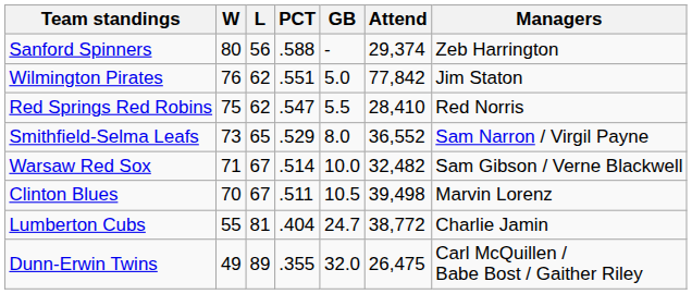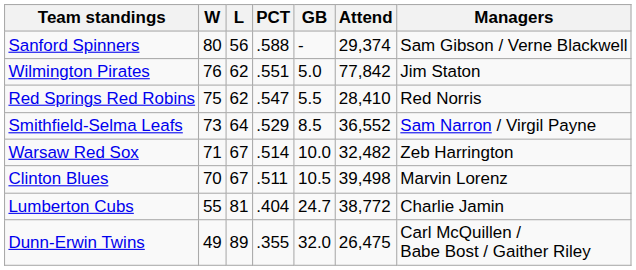Sanford Spinners | Managers: Zeb Harrington -> Sam Gibson / Verne Blackwell
Smithfield-Selma Leafs | L: 65 -> 64
Smithfield-Selma Leafs | GB: 8.0 -> 8.5
Warsaw Red Sox | Managers: Sam Gibson / Verne Blackwell -> Zeb Harrington
